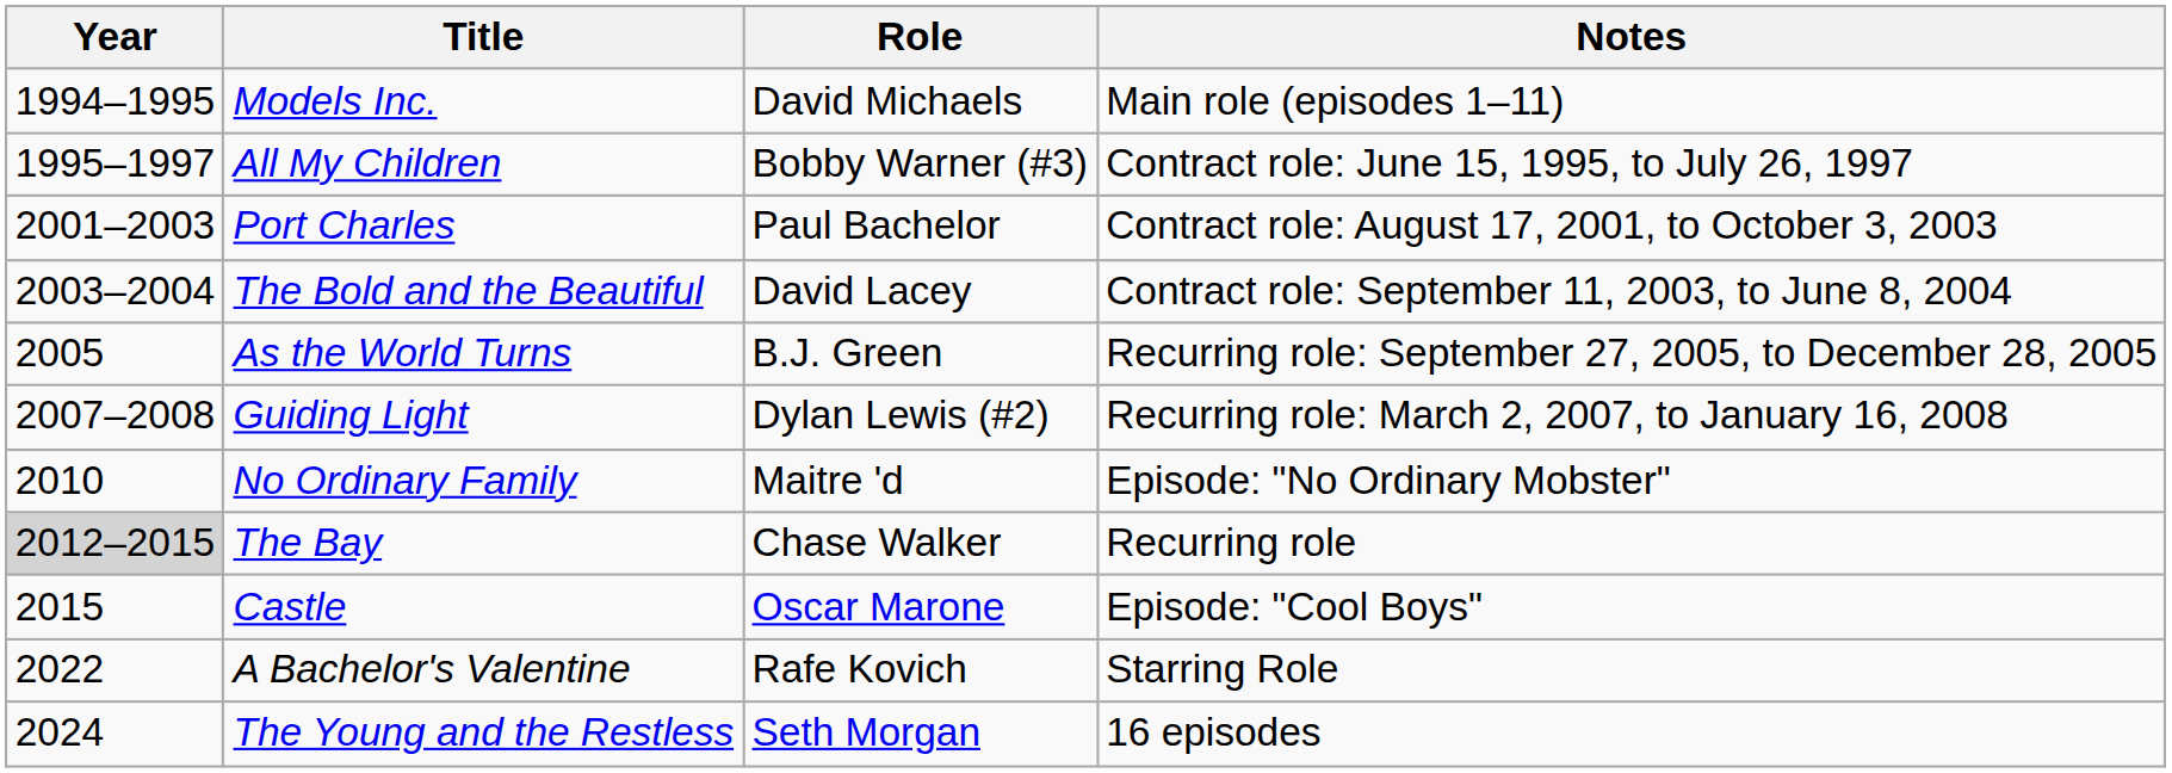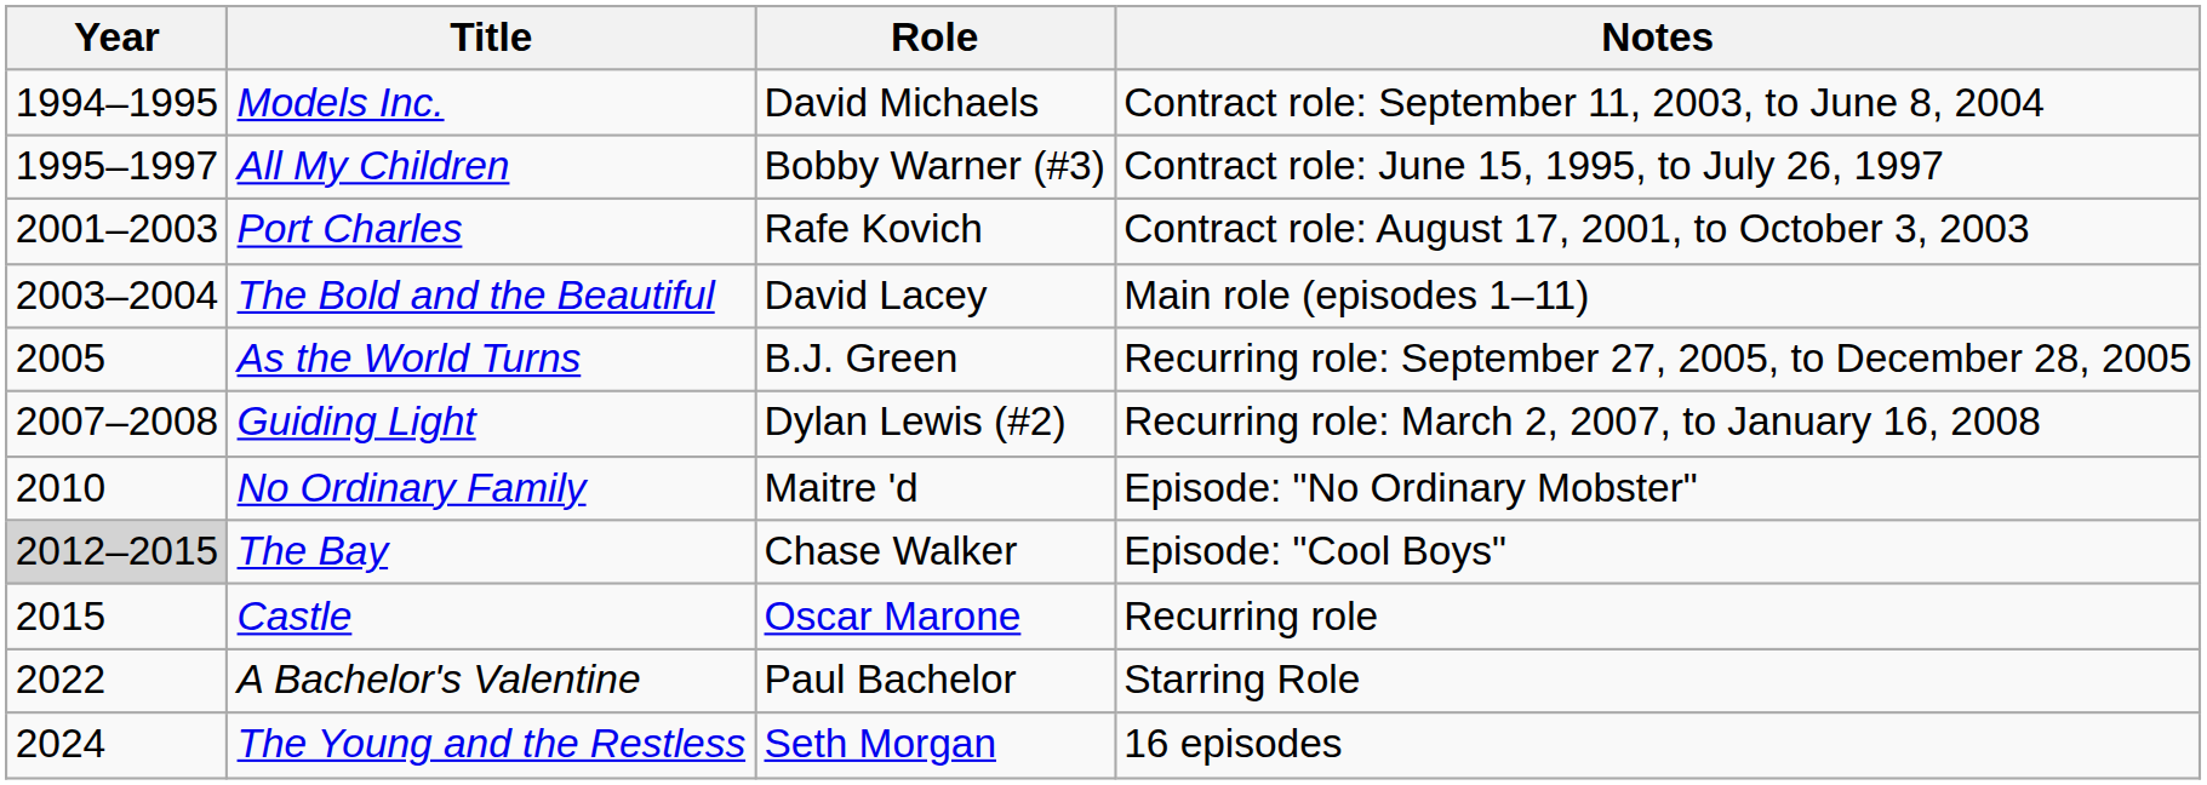Models Inc. | Notes: Main role (episodes 1–11) -> Contract role: September 11, 2003, to June 8, 2004
Port Charles | Role: Paul Bachelor -> Rafe Kovich
The Bold and the Beautiful | Notes: Contract role: September 11, 2003, to June 8, 2004 -> Main role (episodes 1–11)
The Bay | Notes: Recurring role -> Episode: "Cool Boys"
Castle | Notes: Episode: "Cool Boys" -> Recurring role
A Bachelor's Valentine | Role: Rafe Kovich -> Paul Bachelor
